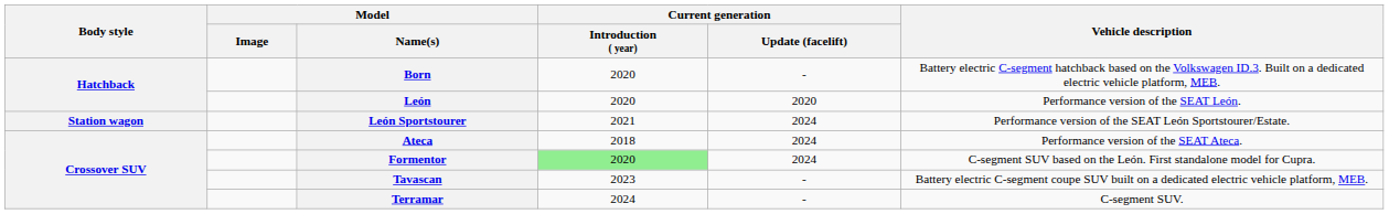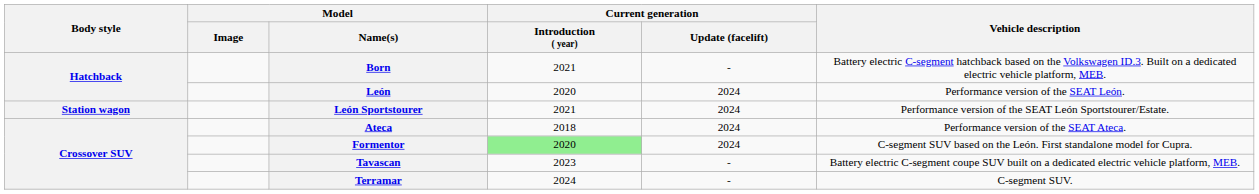Born | Current generation / Introduction ( year): 2020 -> 2021
León | Current generation / Update (facelift): 2020 -> 2024
